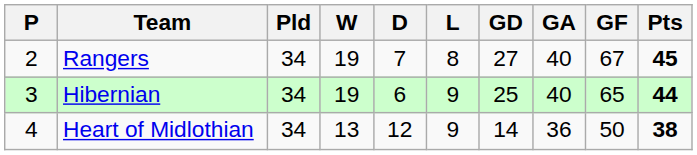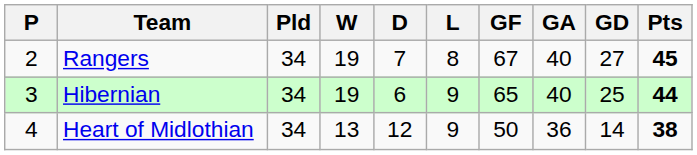columns swapped: GF <-> GD
